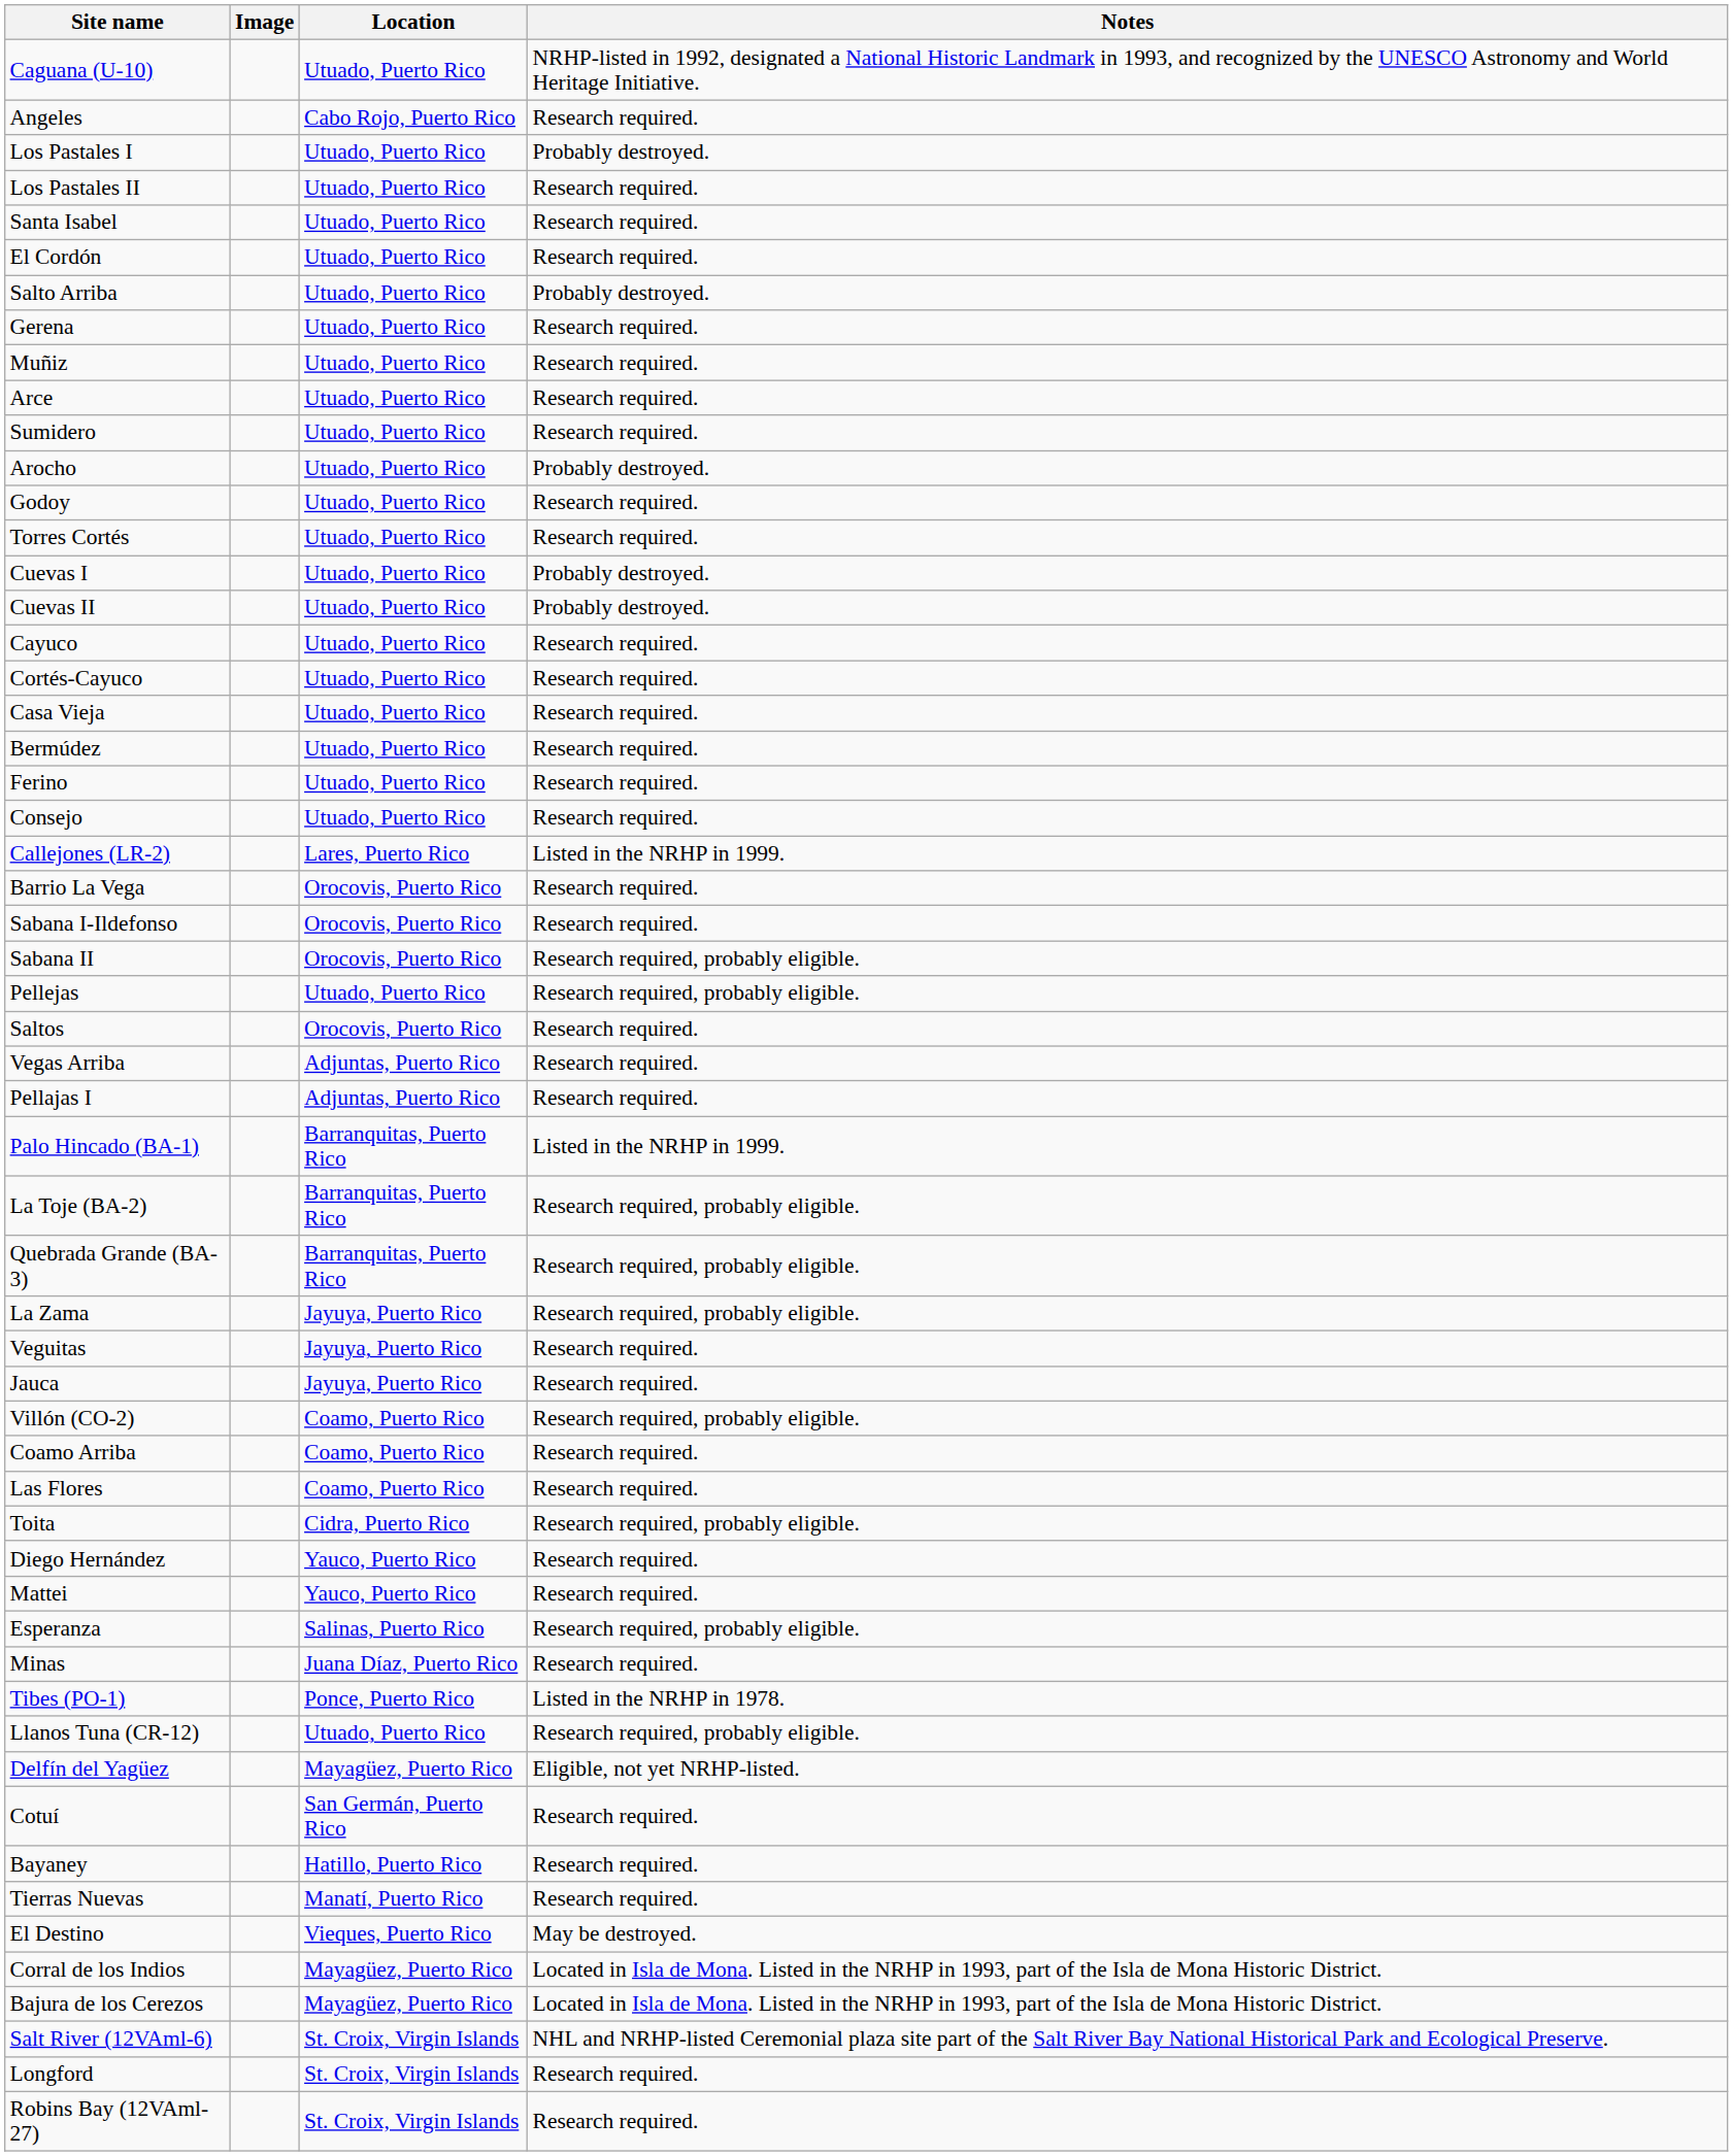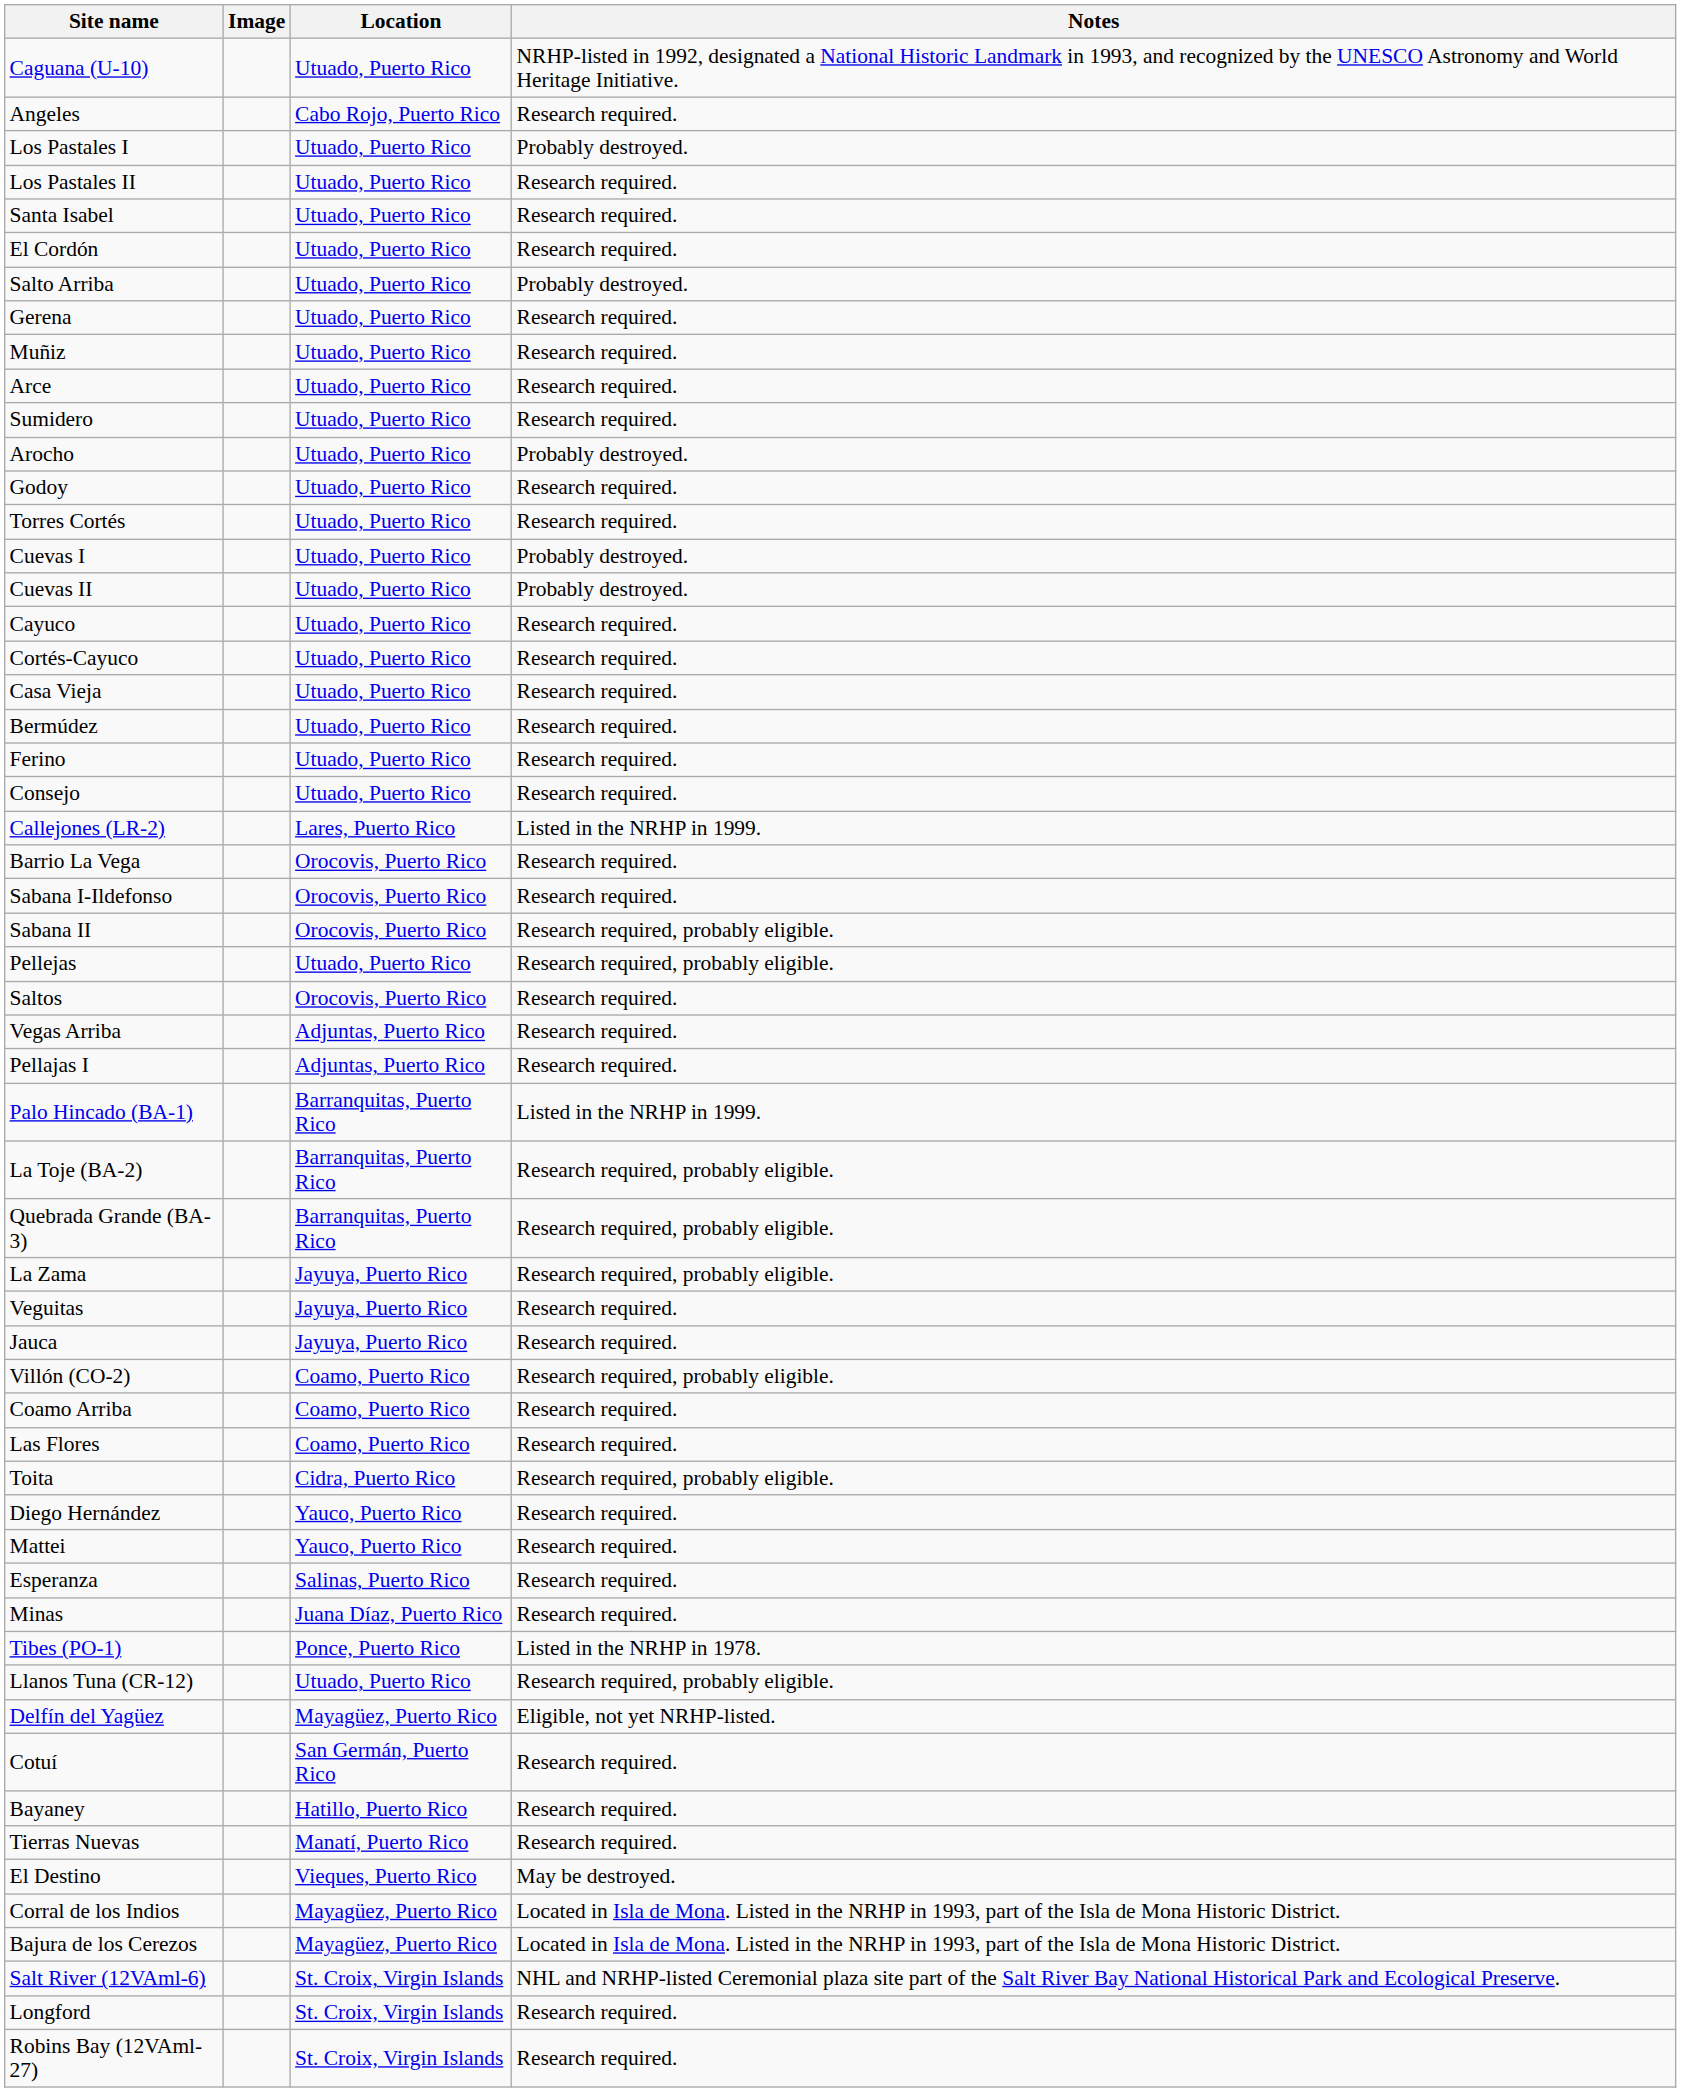Esperanza | Notes: Research required, probably eligible. -> Research required.
